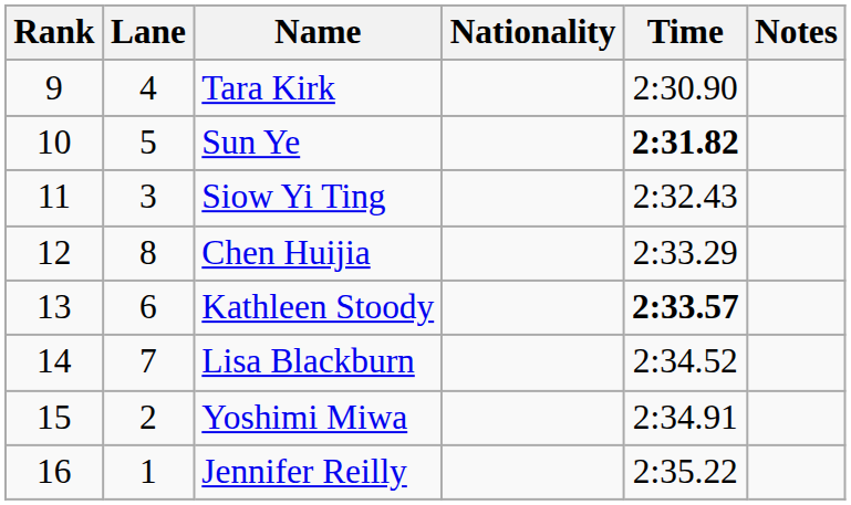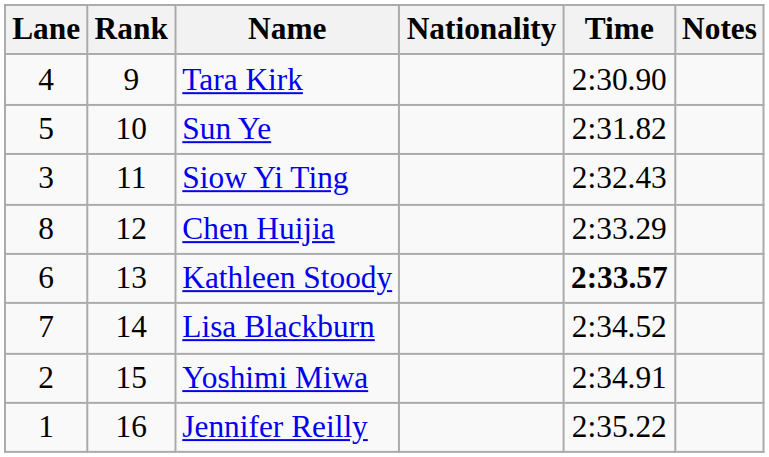columns swapped: Rank <-> Lane
Sun Ye | Time: bold -> normal
